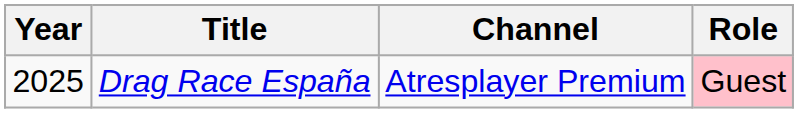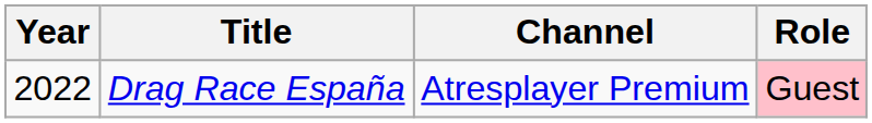Drag Race España | Year: 2025 -> 2022
